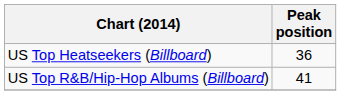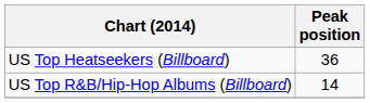US Top R&B/Hip-Hop Albums (Billboard) | Peak position: 41 -> 14
